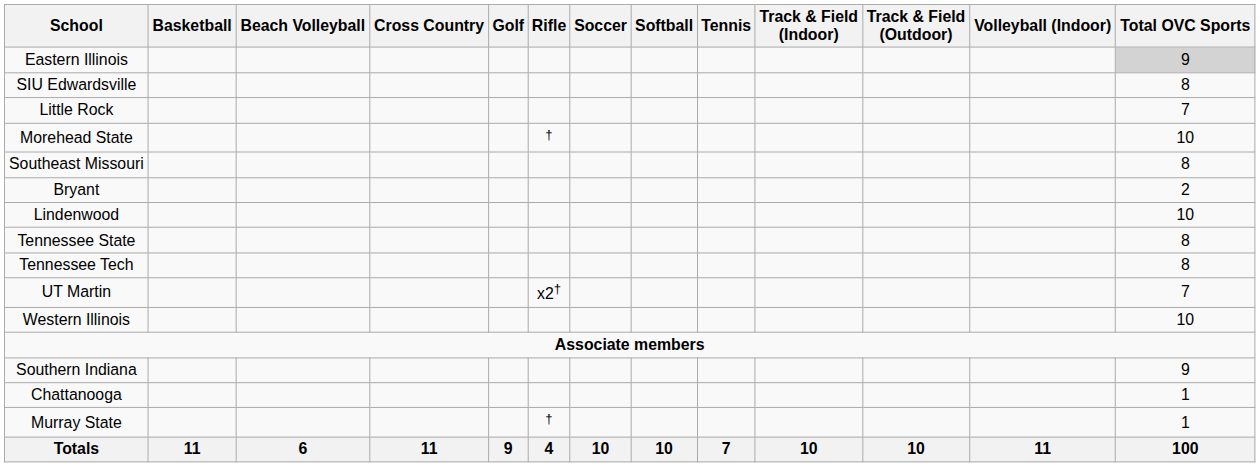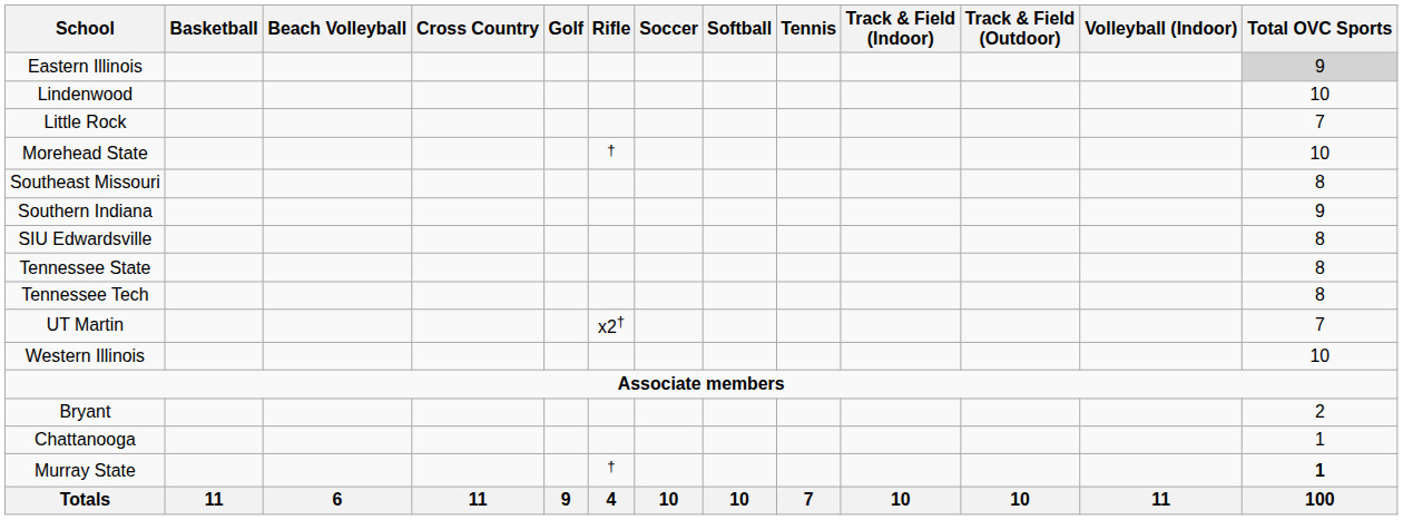rows swapped: Lindenwood <-> SIU Edwardsville
rows swapped: Southern Indiana <-> Bryant
Murray State | Total OVC Sports: normal -> bold
